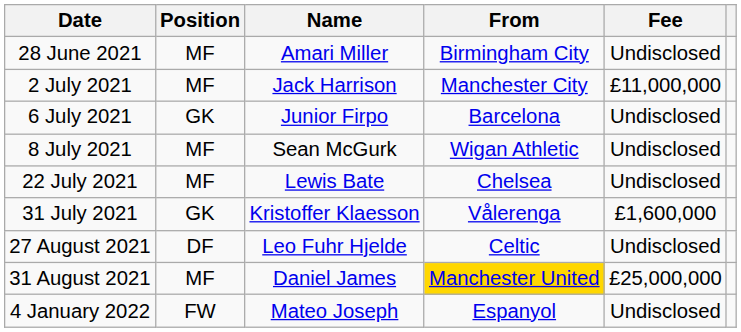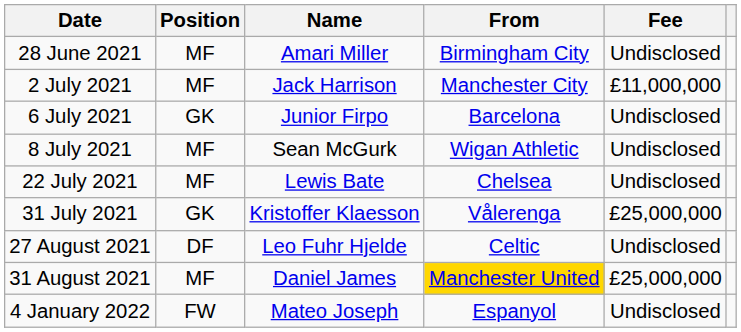31 July 2021 | Fee: £1,600,000 -> £25,000,000
